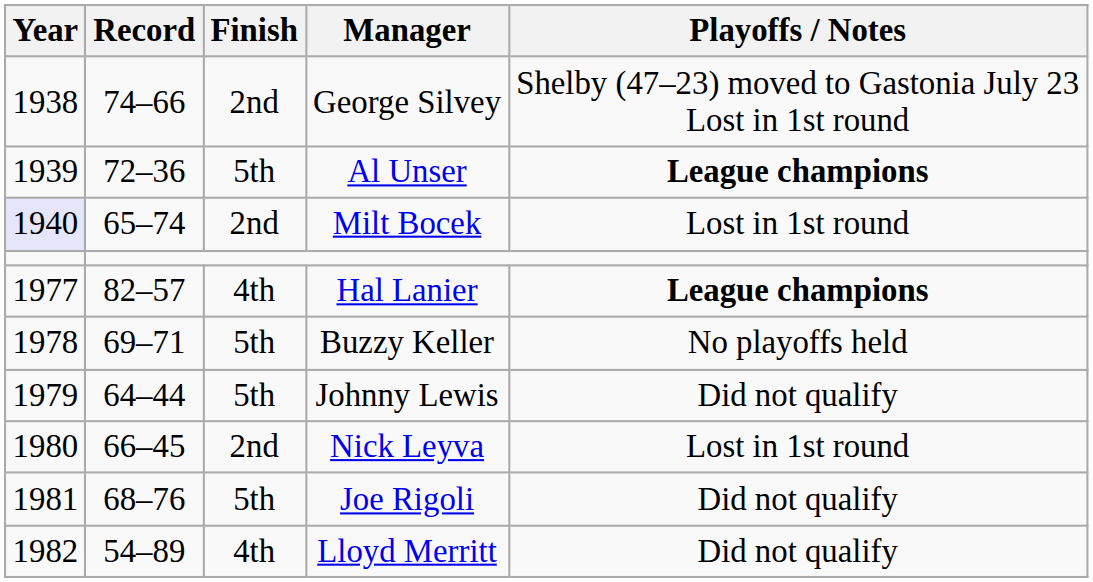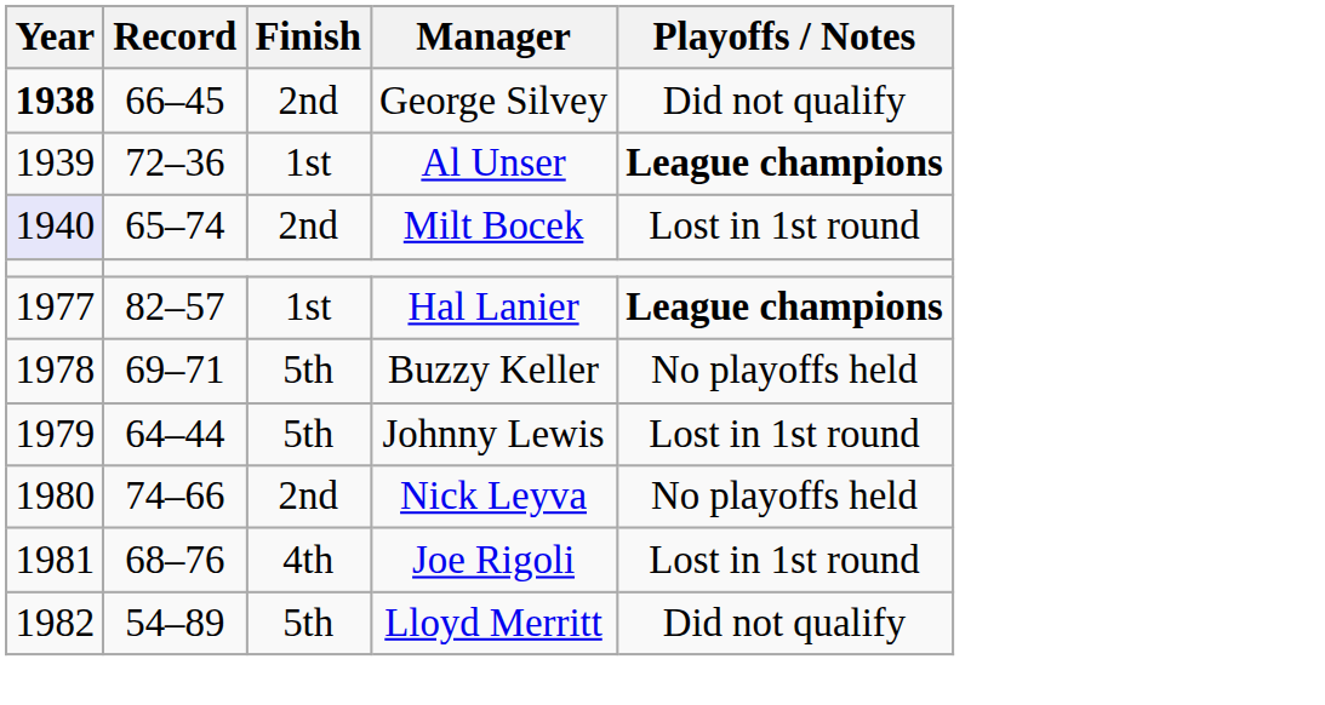George Silvey | Year: normal -> bold
George Silvey | Record: 74–66 -> 66–45
George Silvey | Playoffs / Notes: Shelby (47–23) moved to Gastonia July 23 Lost in 1st round -> Did not qualify
Al Unser | Finish: 5th -> 1st
Hal Lanier | Finish: 4th -> 1st
Johnny Lewis | Playoffs / Notes: Did not qualify -> Lost in 1st round
Nick Leyva | Record: 66–45 -> 74–66
Nick Leyva | Playoffs / Notes: Lost in 1st round -> No playoffs held
Joe Rigoli | Finish: 5th -> 4th
Joe Rigoli | Playoffs / Notes: Did not qualify -> Lost in 1st round
Lloyd Merritt | Finish: 4th -> 5th
